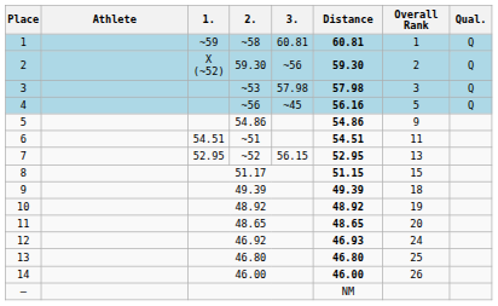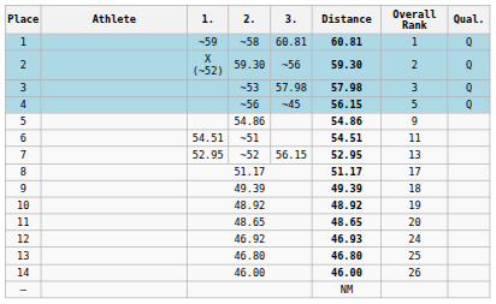4 | Distance: 56.16 -> 56.15
8 | Distance: 51.15 -> 51.17
8 | Overall Rank: 15 -> 17
